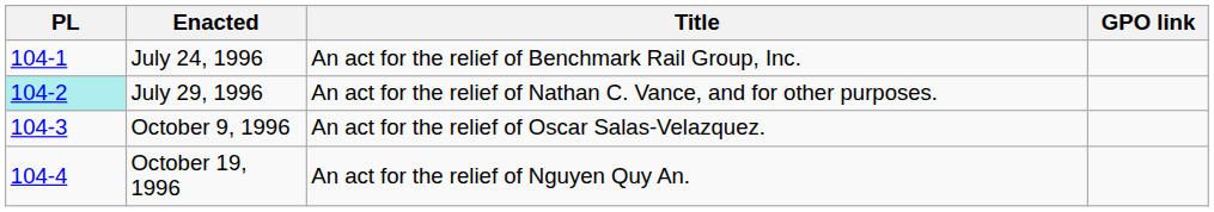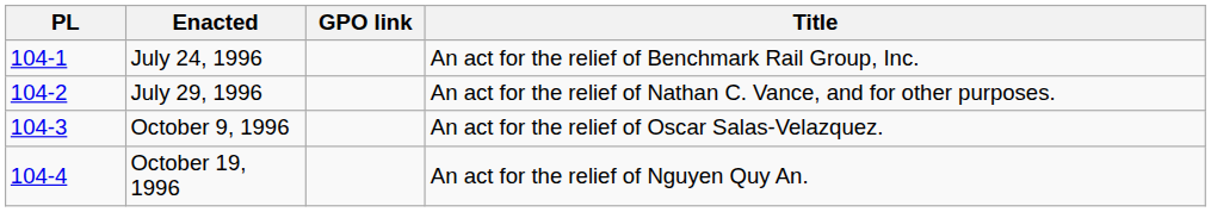columns swapped: Title <-> GPO link
July 29, 1996 | PL: paleturquoise background -> no background
